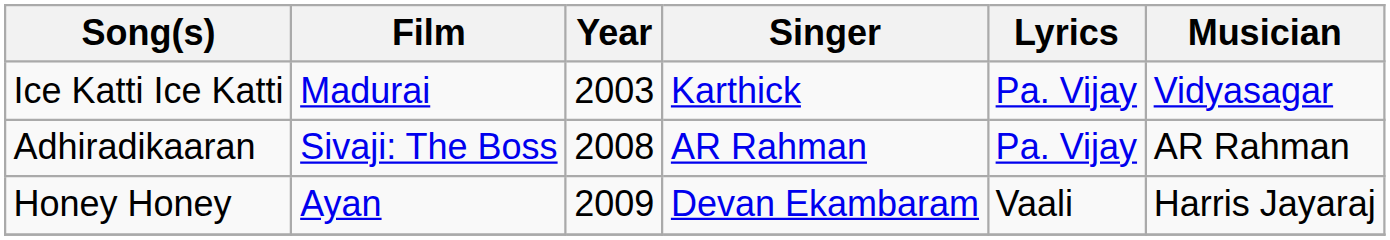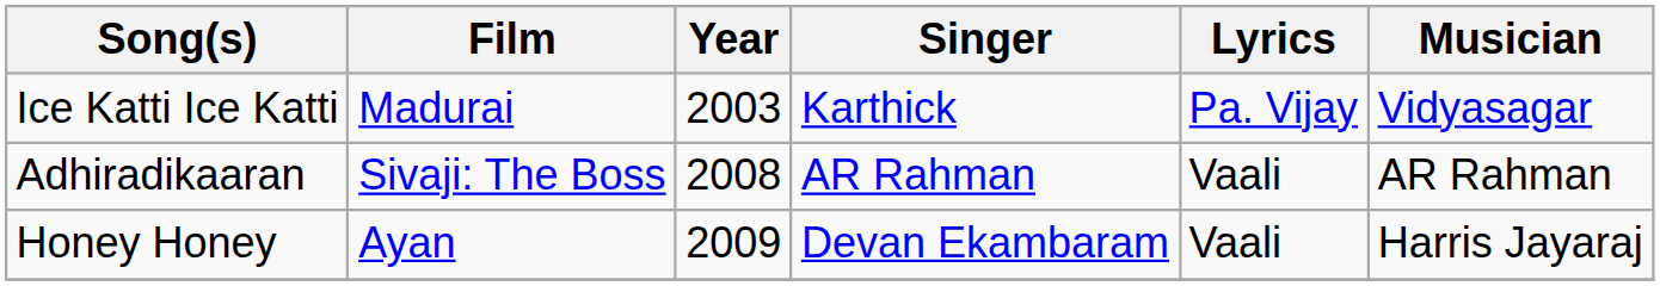Adhiradikaaran | Lyrics: Pa. Vijay -> Vaali
